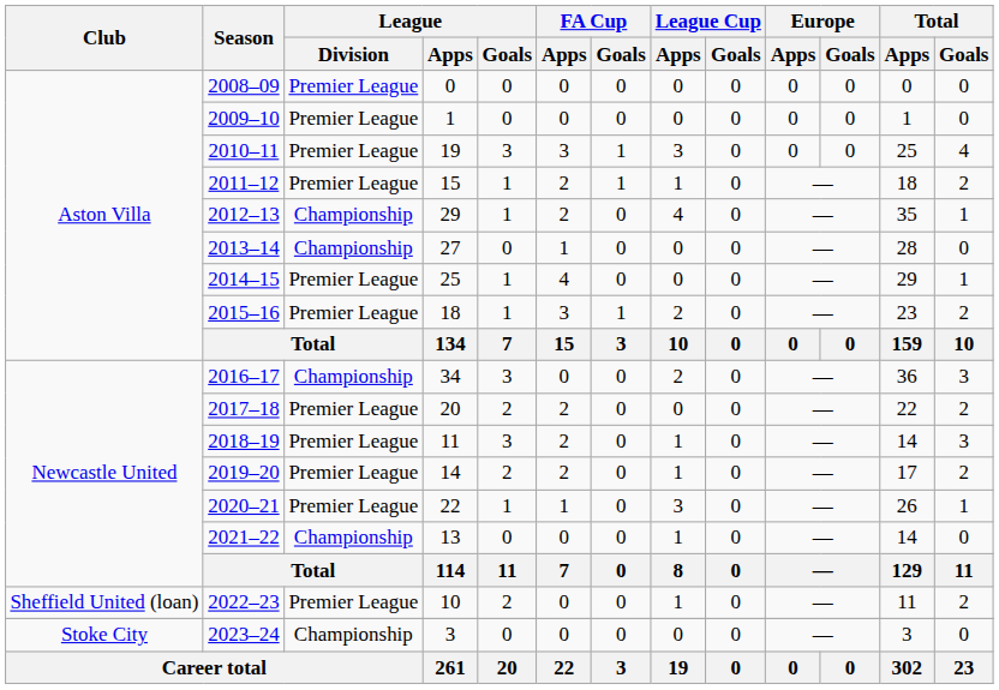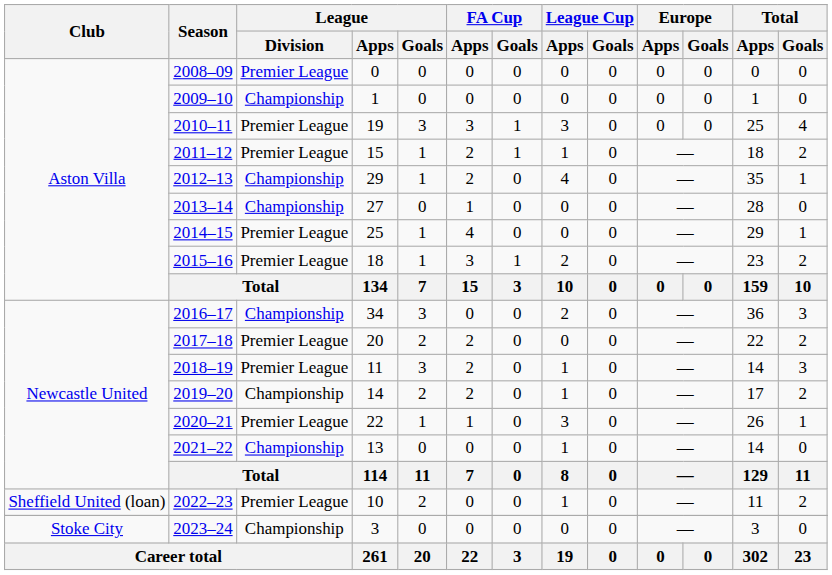2009–10 | League / Division: Premier League -> Championship
2019–20 | League / Division: Premier League -> Championship
